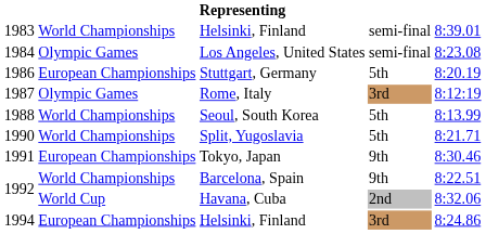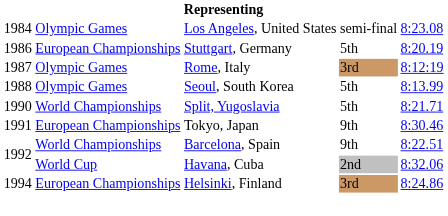- row: 1983 | World Championships | Helsinki, Finland | semi-final | 8:39.01
Seoul, South Korea | column 2: World Championships -> Olympic Games
